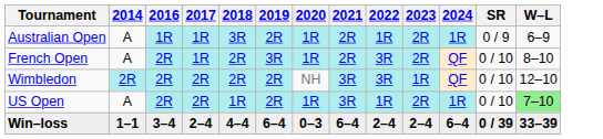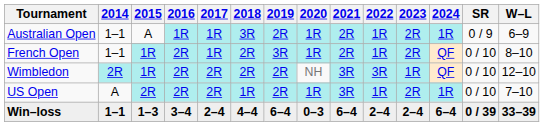+ column: 2015 | A | 1R | 1R | 2R | 1–3
Australian Open | 2014: A -> 1–1
French Open | 2014: A -> 1–1
French Open | 2022: 3R -> 1R
US Open | W–L: lightgreen background -> no background
